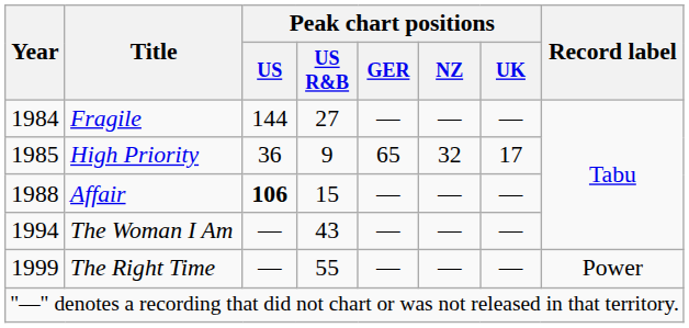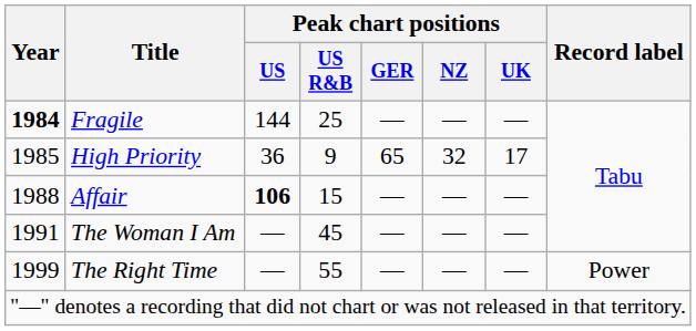Fragile | Year: normal -> bold
Fragile | Peak chart positions / US R&B: 27 -> 25
The Woman I Am | Year: 1994 -> 1991
The Woman I Am | Peak chart positions / US R&B: 43 -> 45
